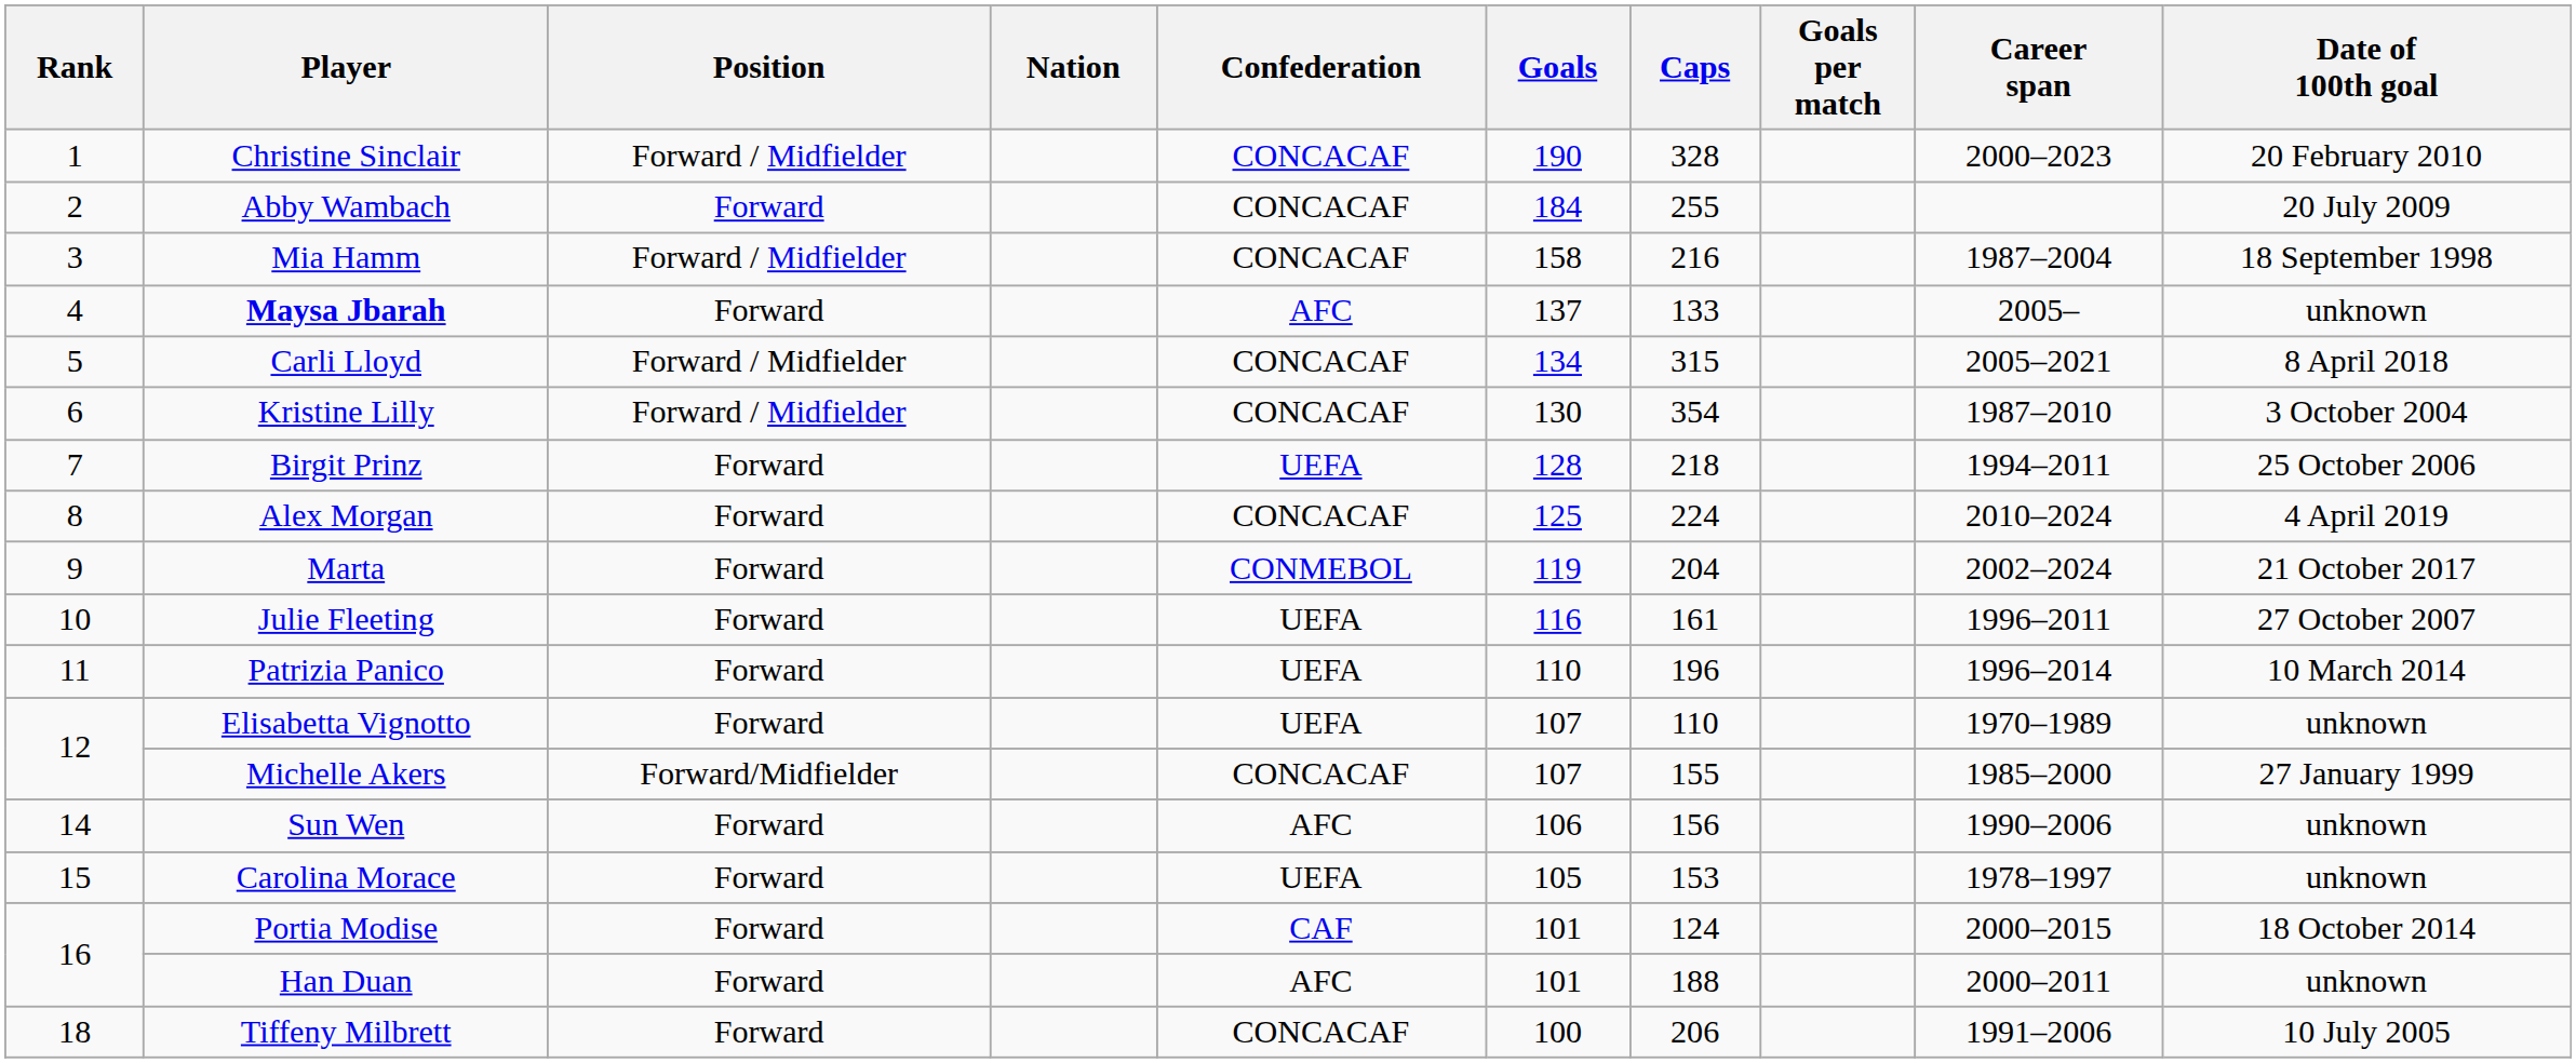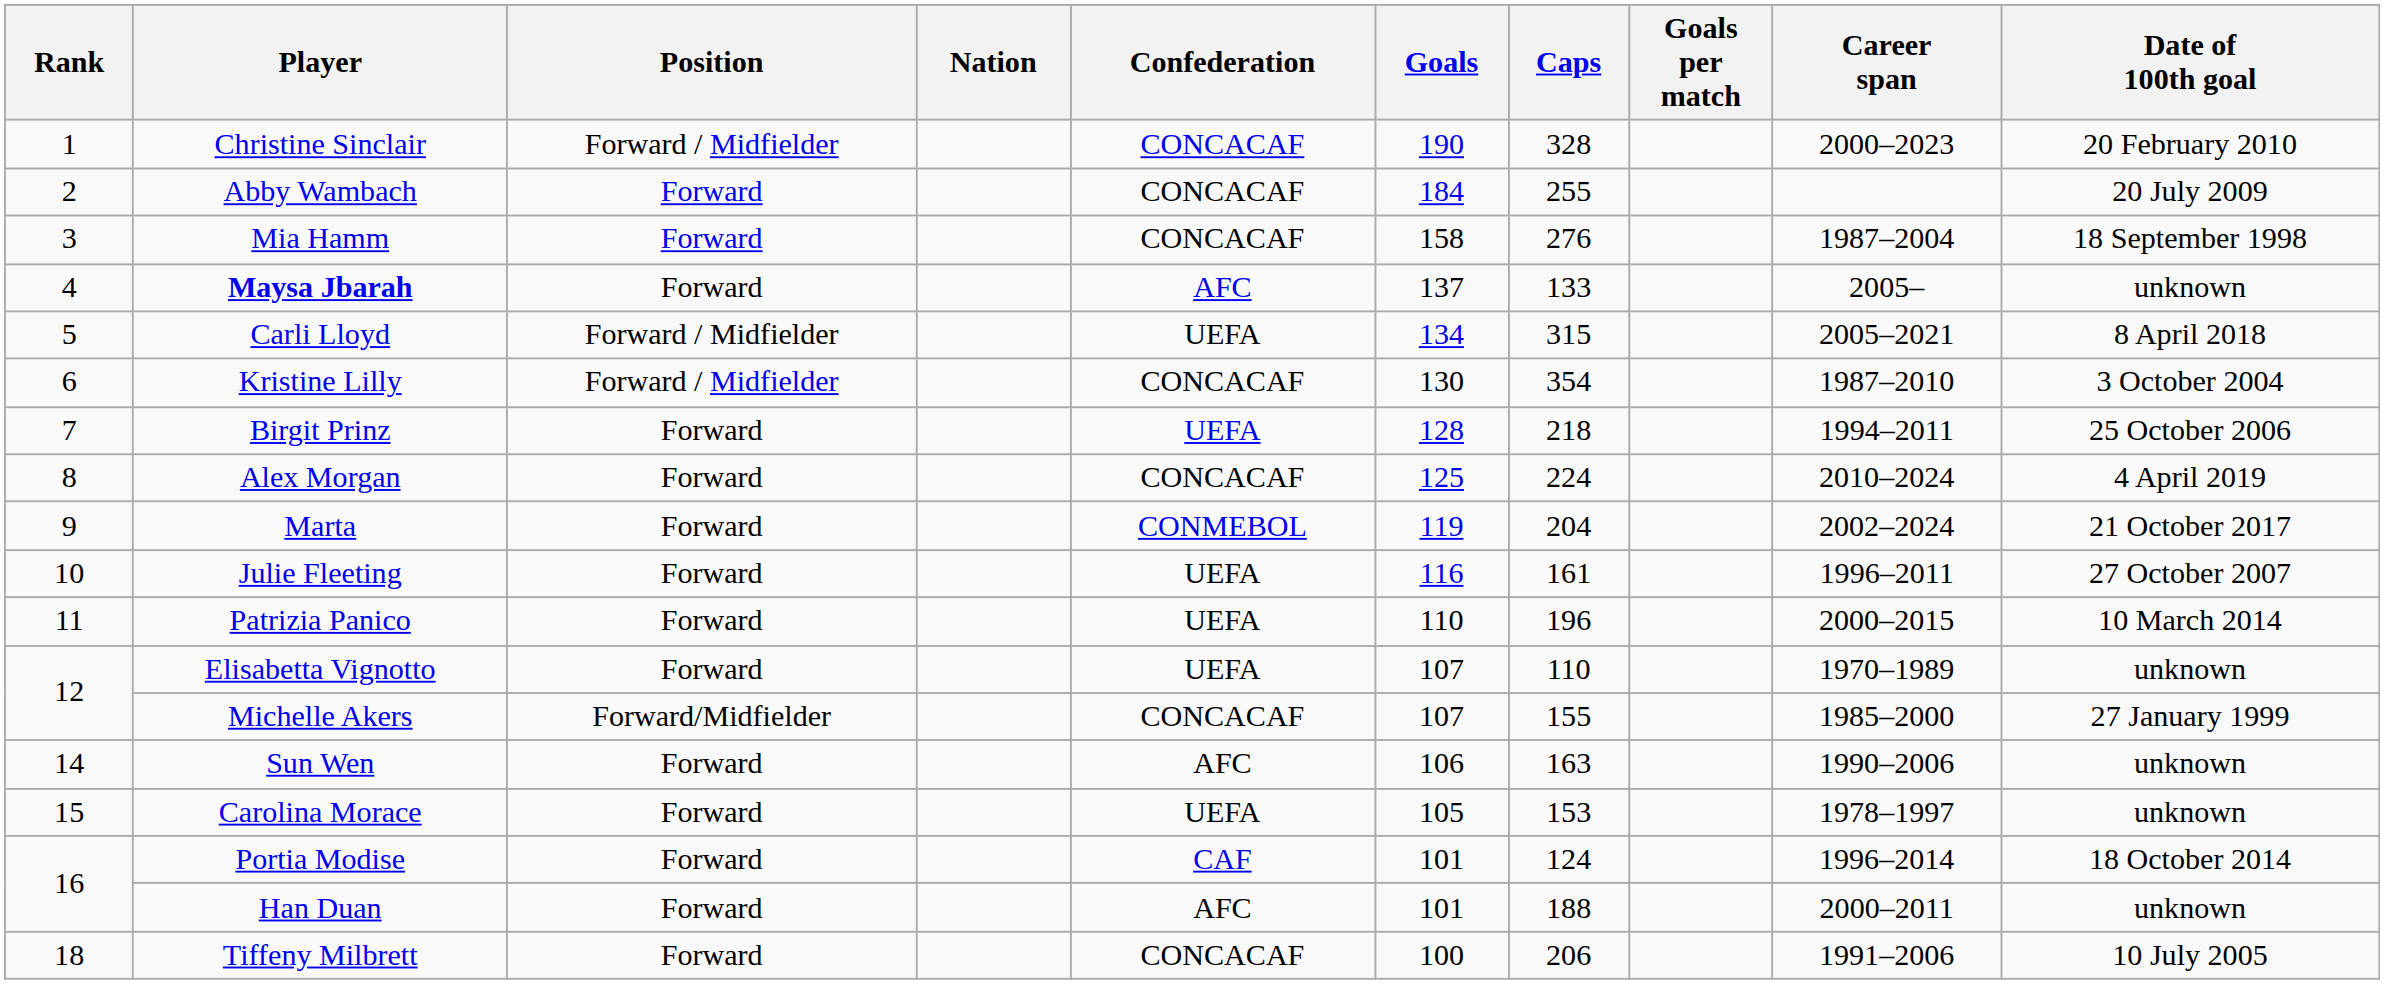Mia Hamm | Position: Forward / Midfielder -> Forward
Mia Hamm | Caps: 216 -> 276
Carli Lloyd | Confederation: CONCACAF -> UEFA
Patrizia Panico | Career span: 1996–2014 -> 2000–2015
Sun Wen | Caps: 156 -> 163
Portia Modise | Career span: 2000–2015 -> 1996–2014
